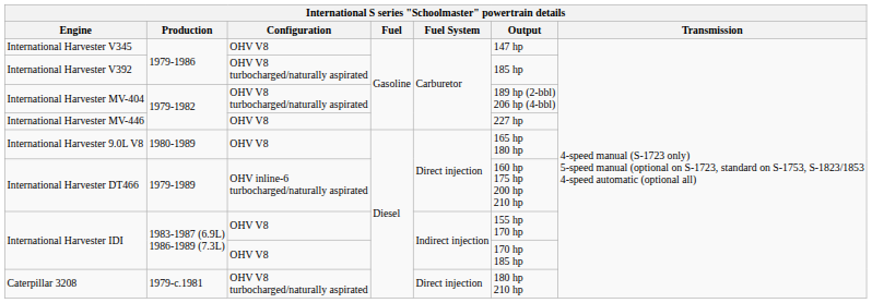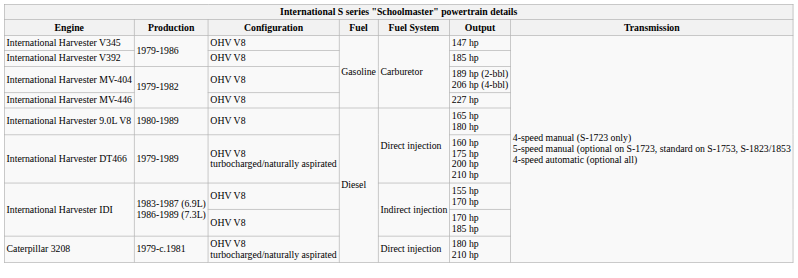International Harvester V392 | Configuration: OHV V8 turbocharged/naturally aspirated -> OHV V8
International Harvester MV-404 | Configuration: OHV V8 turbocharged/naturally aspirated -> OHV V8
International Harvester DT466 | Configuration: OHV inline-6 turbocharged/naturally aspirated -> OHV V8 turbocharged/naturally aspirated
